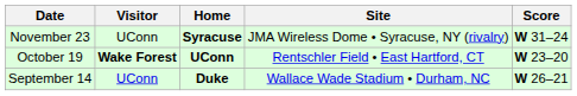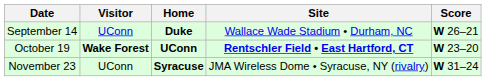rows swapped: September 14 <-> November 23
October 19 | Site: normal -> bold
